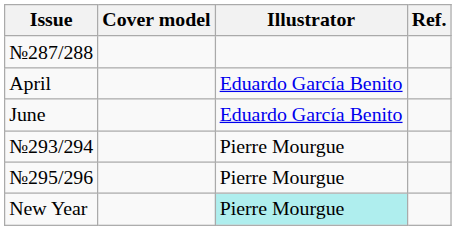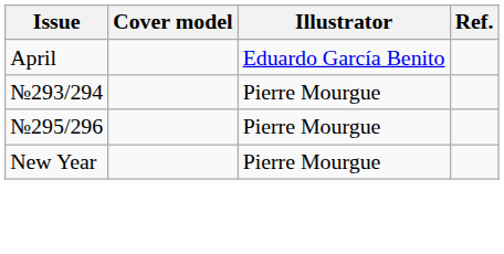- row: №287/288
- row: June | Eduardo García Benito
New Year | Illustrator: paleturquoise background -> no background
